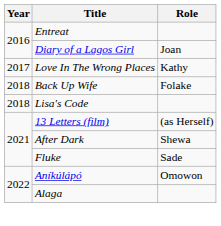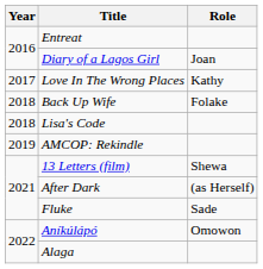+ row: 2019 | AMCOP: Rekindle
13 Letters (film) | Role: (as Herself) -> Shewa
After Dark | Role: Shewa -> (as Herself)
